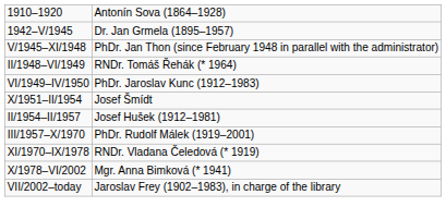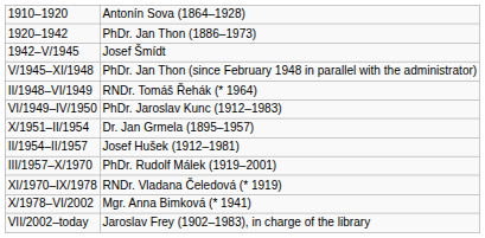+ row: 1920–1942 | PhDr. Jan Thon (1886–1973)
1942–V/1945 | column 2: Dr. Jan Grmela (1895–1957) -> Josef Šmídt
X/1951–II/1954 | column 2: Josef Šmídt -> Dr. Jan Grmela (1895–1957)
